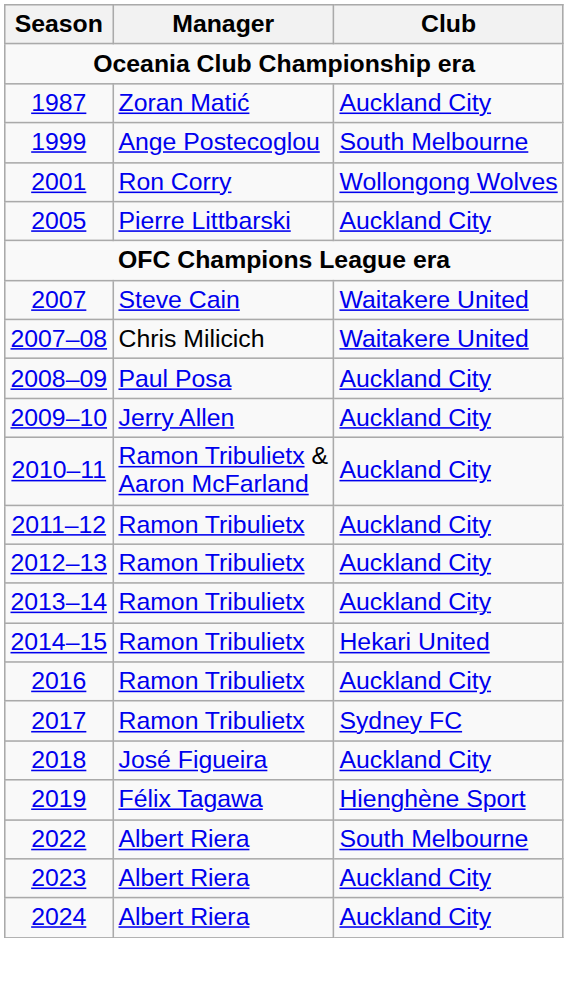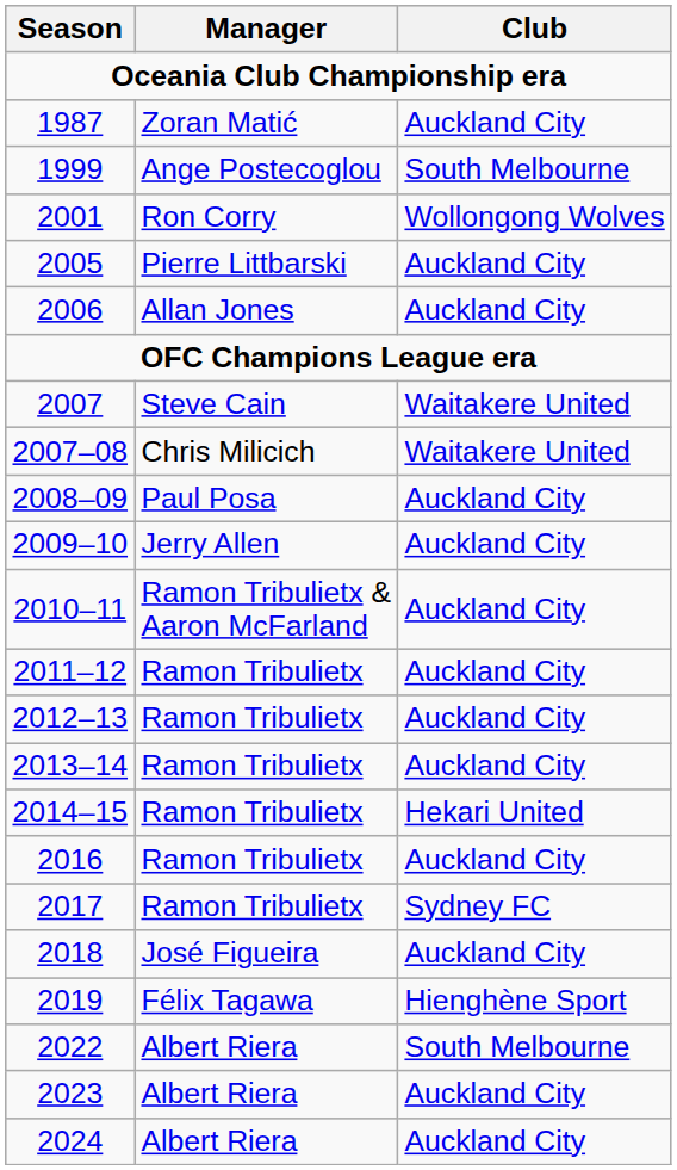+ row: 2006 | Allan Jones | Auckland City
